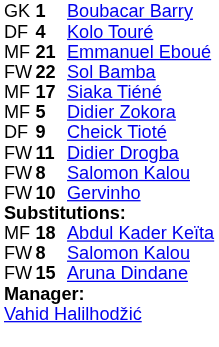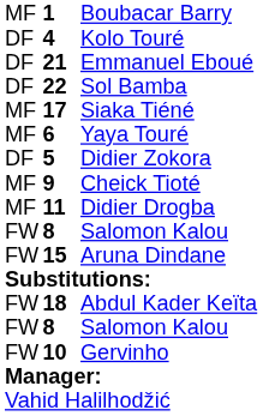Boubacar Barry | column 1: GK -> MF
Emmanuel Eboué | column 1: MF -> DF
Sol Bamba | column 1: FW -> DF
+ row: MF | 6 | Yaya Touré
Didier Zokora | column 1: MF -> DF
Cheick Tioté | column 1: DF -> MF
Didier Drogba | column 1: FW -> MF
rows swapped: Gervinho <-> Aruna Dindane
Abdul Kader Keïta | column 1: MF -> FW
